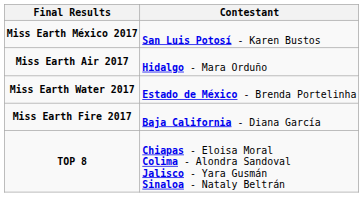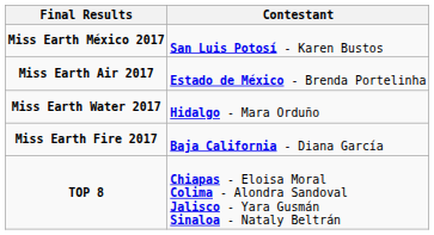Miss Earth Air 2017 | Contestant: Hidalgo - Mara Orduño -> Estado de México - Brenda Portelinha
Miss Earth Water 2017 | Contestant: Estado de México - Brenda Portelinha -> Hidalgo - Mara Orduño
